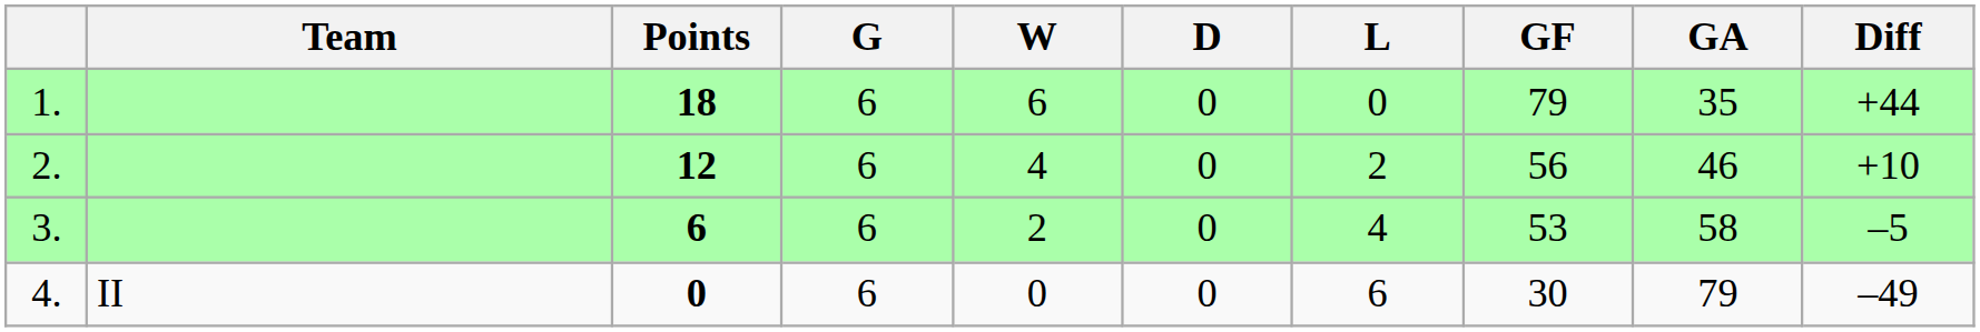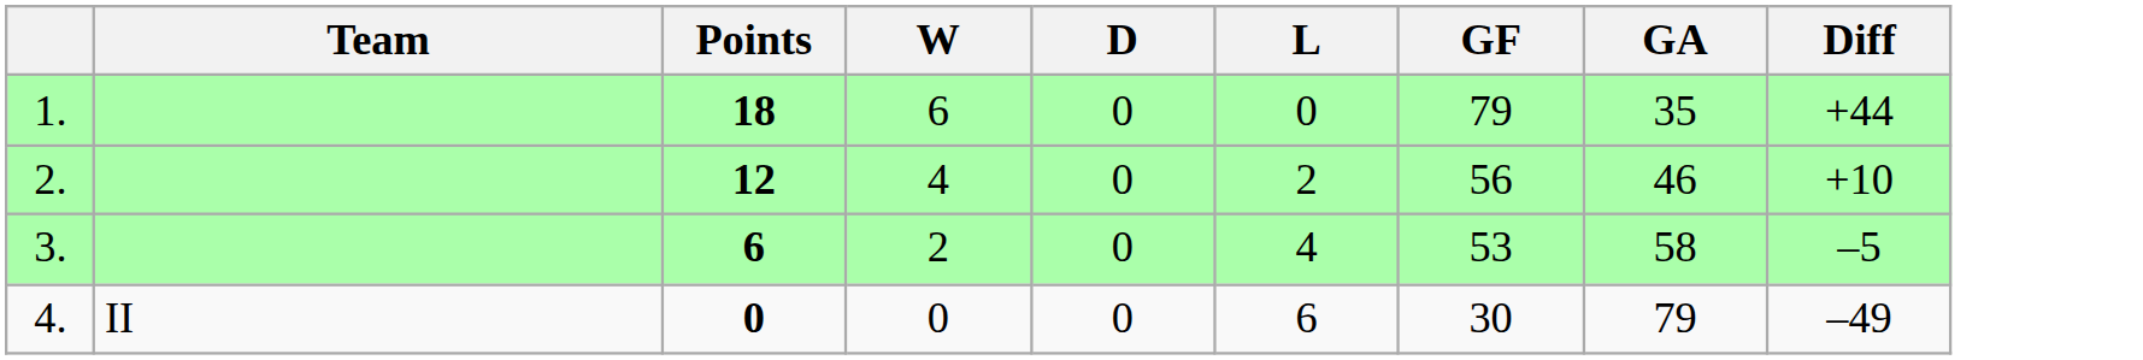- column: G | 6 | 6 | 6 | 6
